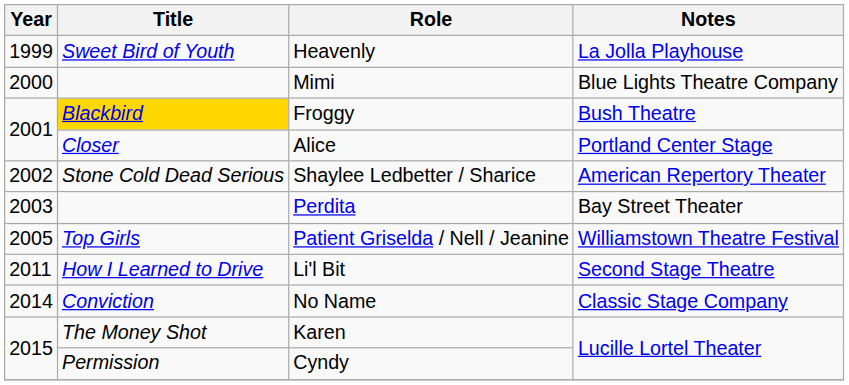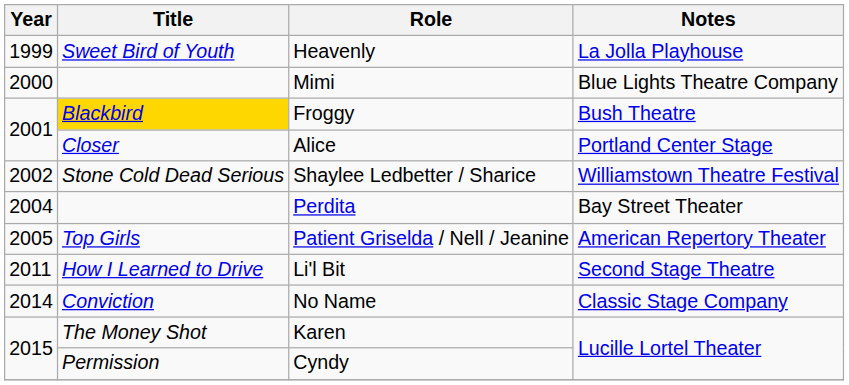Shaylee Ledbetter / Sharice | Notes: American Repertory Theater -> Williamstown Theatre Festival
Perdita | Year: 2003 -> 2004
Patient Griselda / Nell / Jeanine | Notes: Williamstown Theatre Festival -> American Repertory Theater
